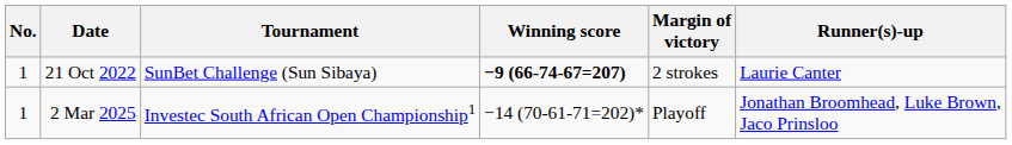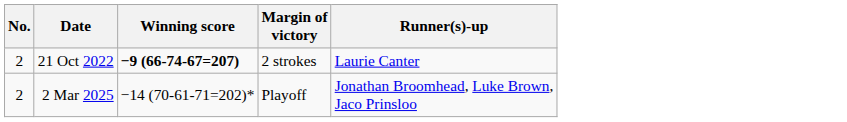- column: Tournament | SunBet Challenge (Sun Sibaya) | Investec South African Open Championship1
21 Oct 2022 | No.: 1 -> 2
2 Mar 2025 | No.: 1 -> 2
